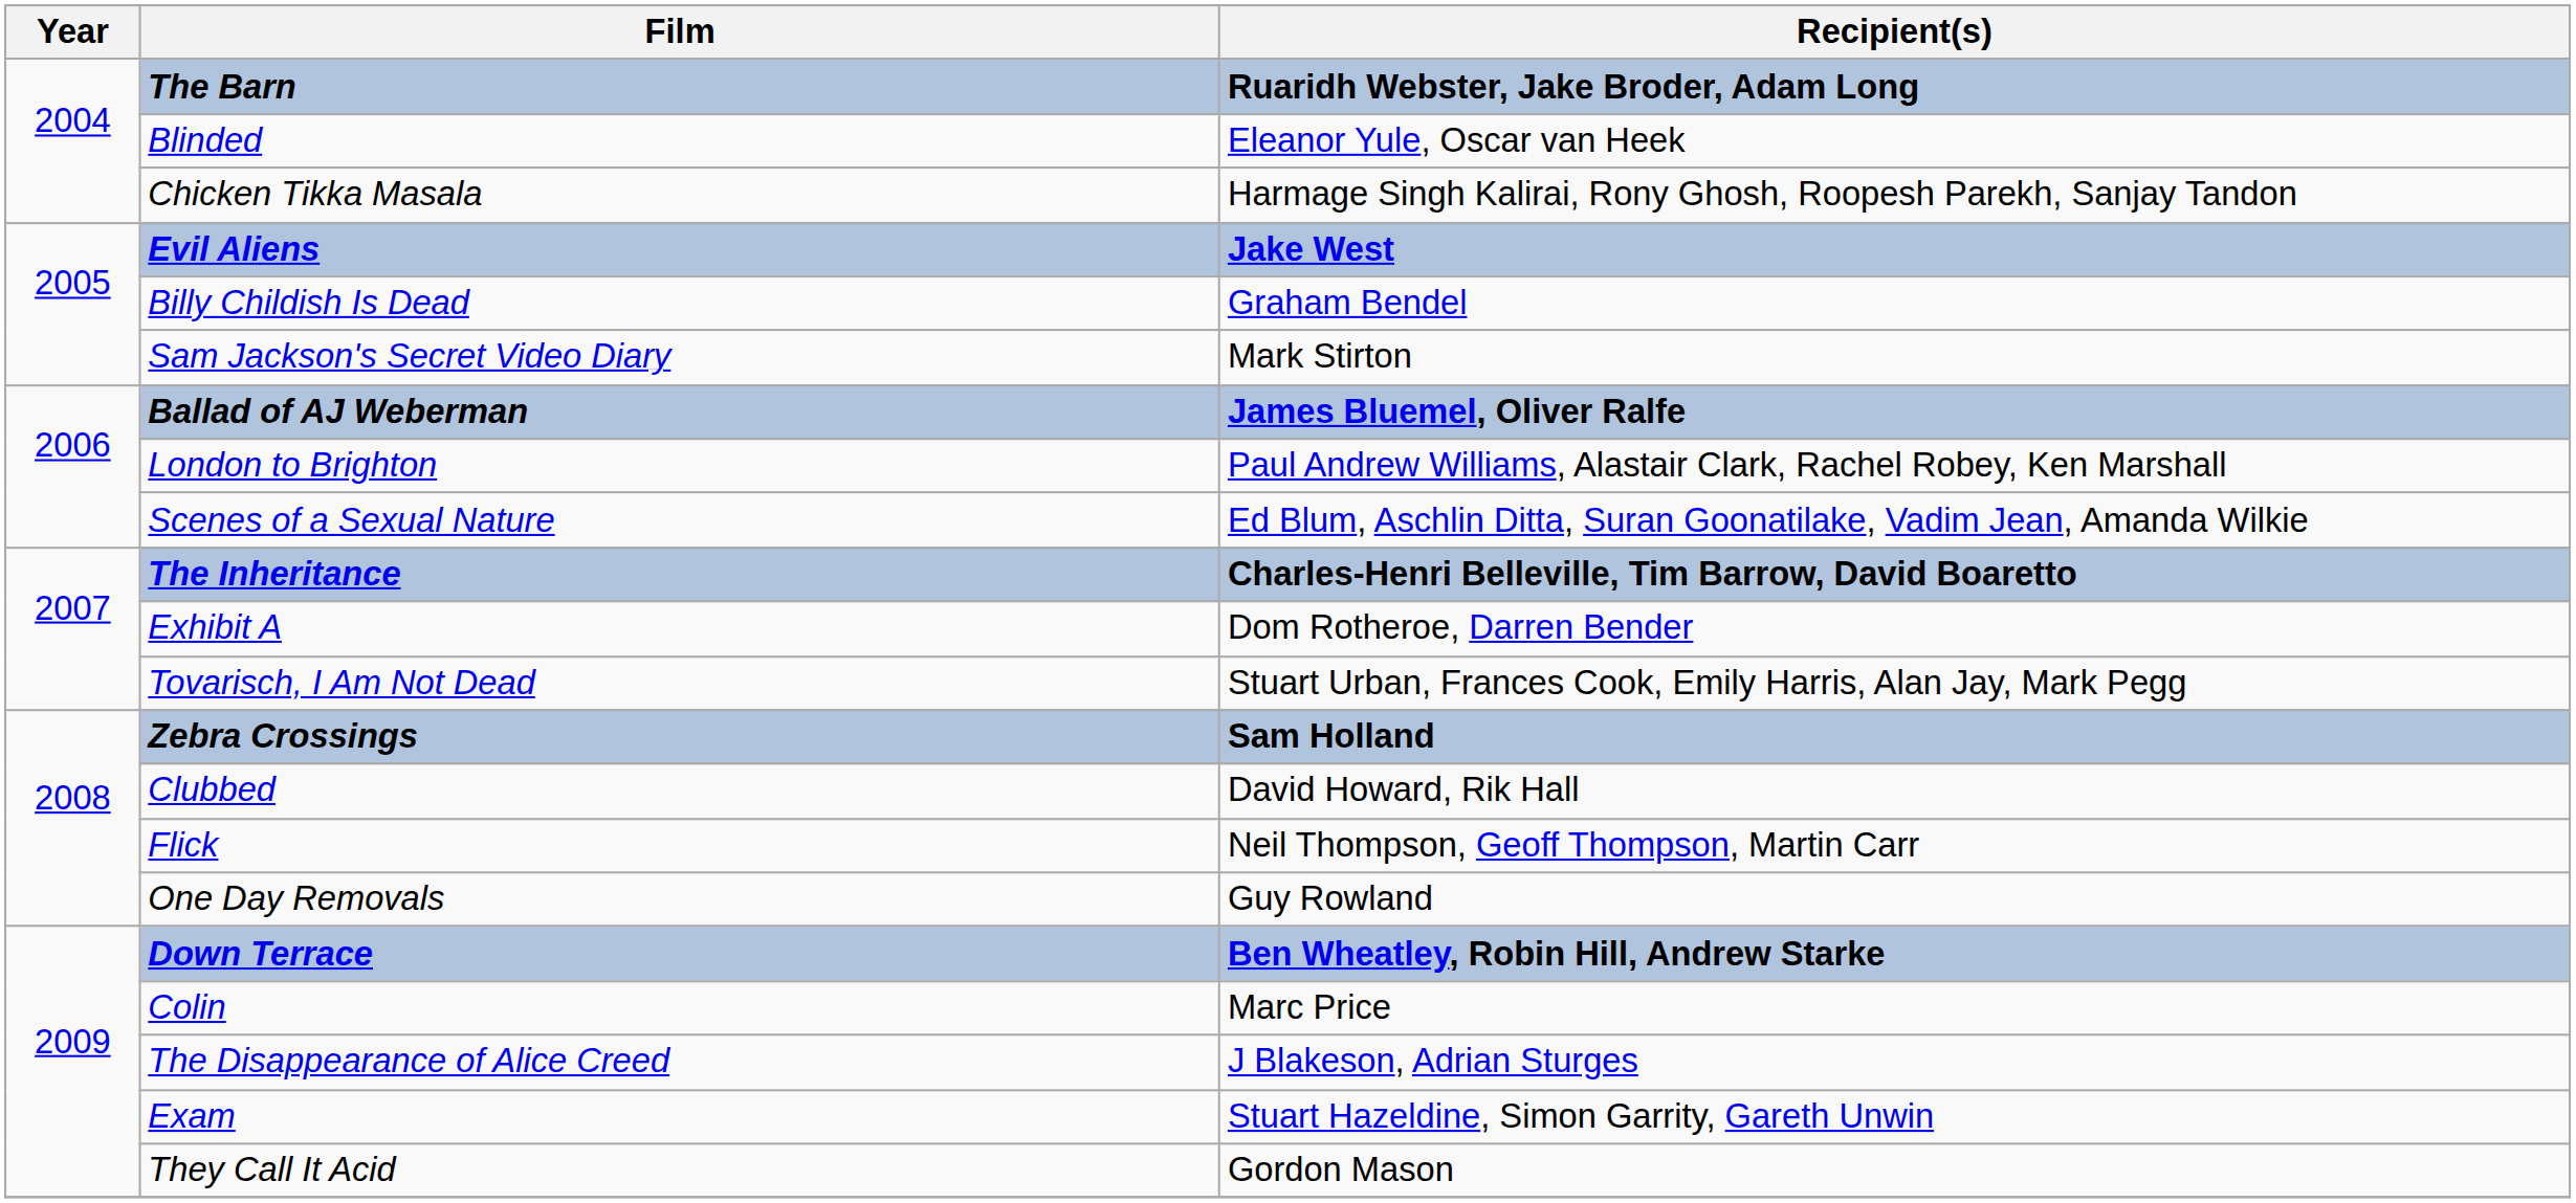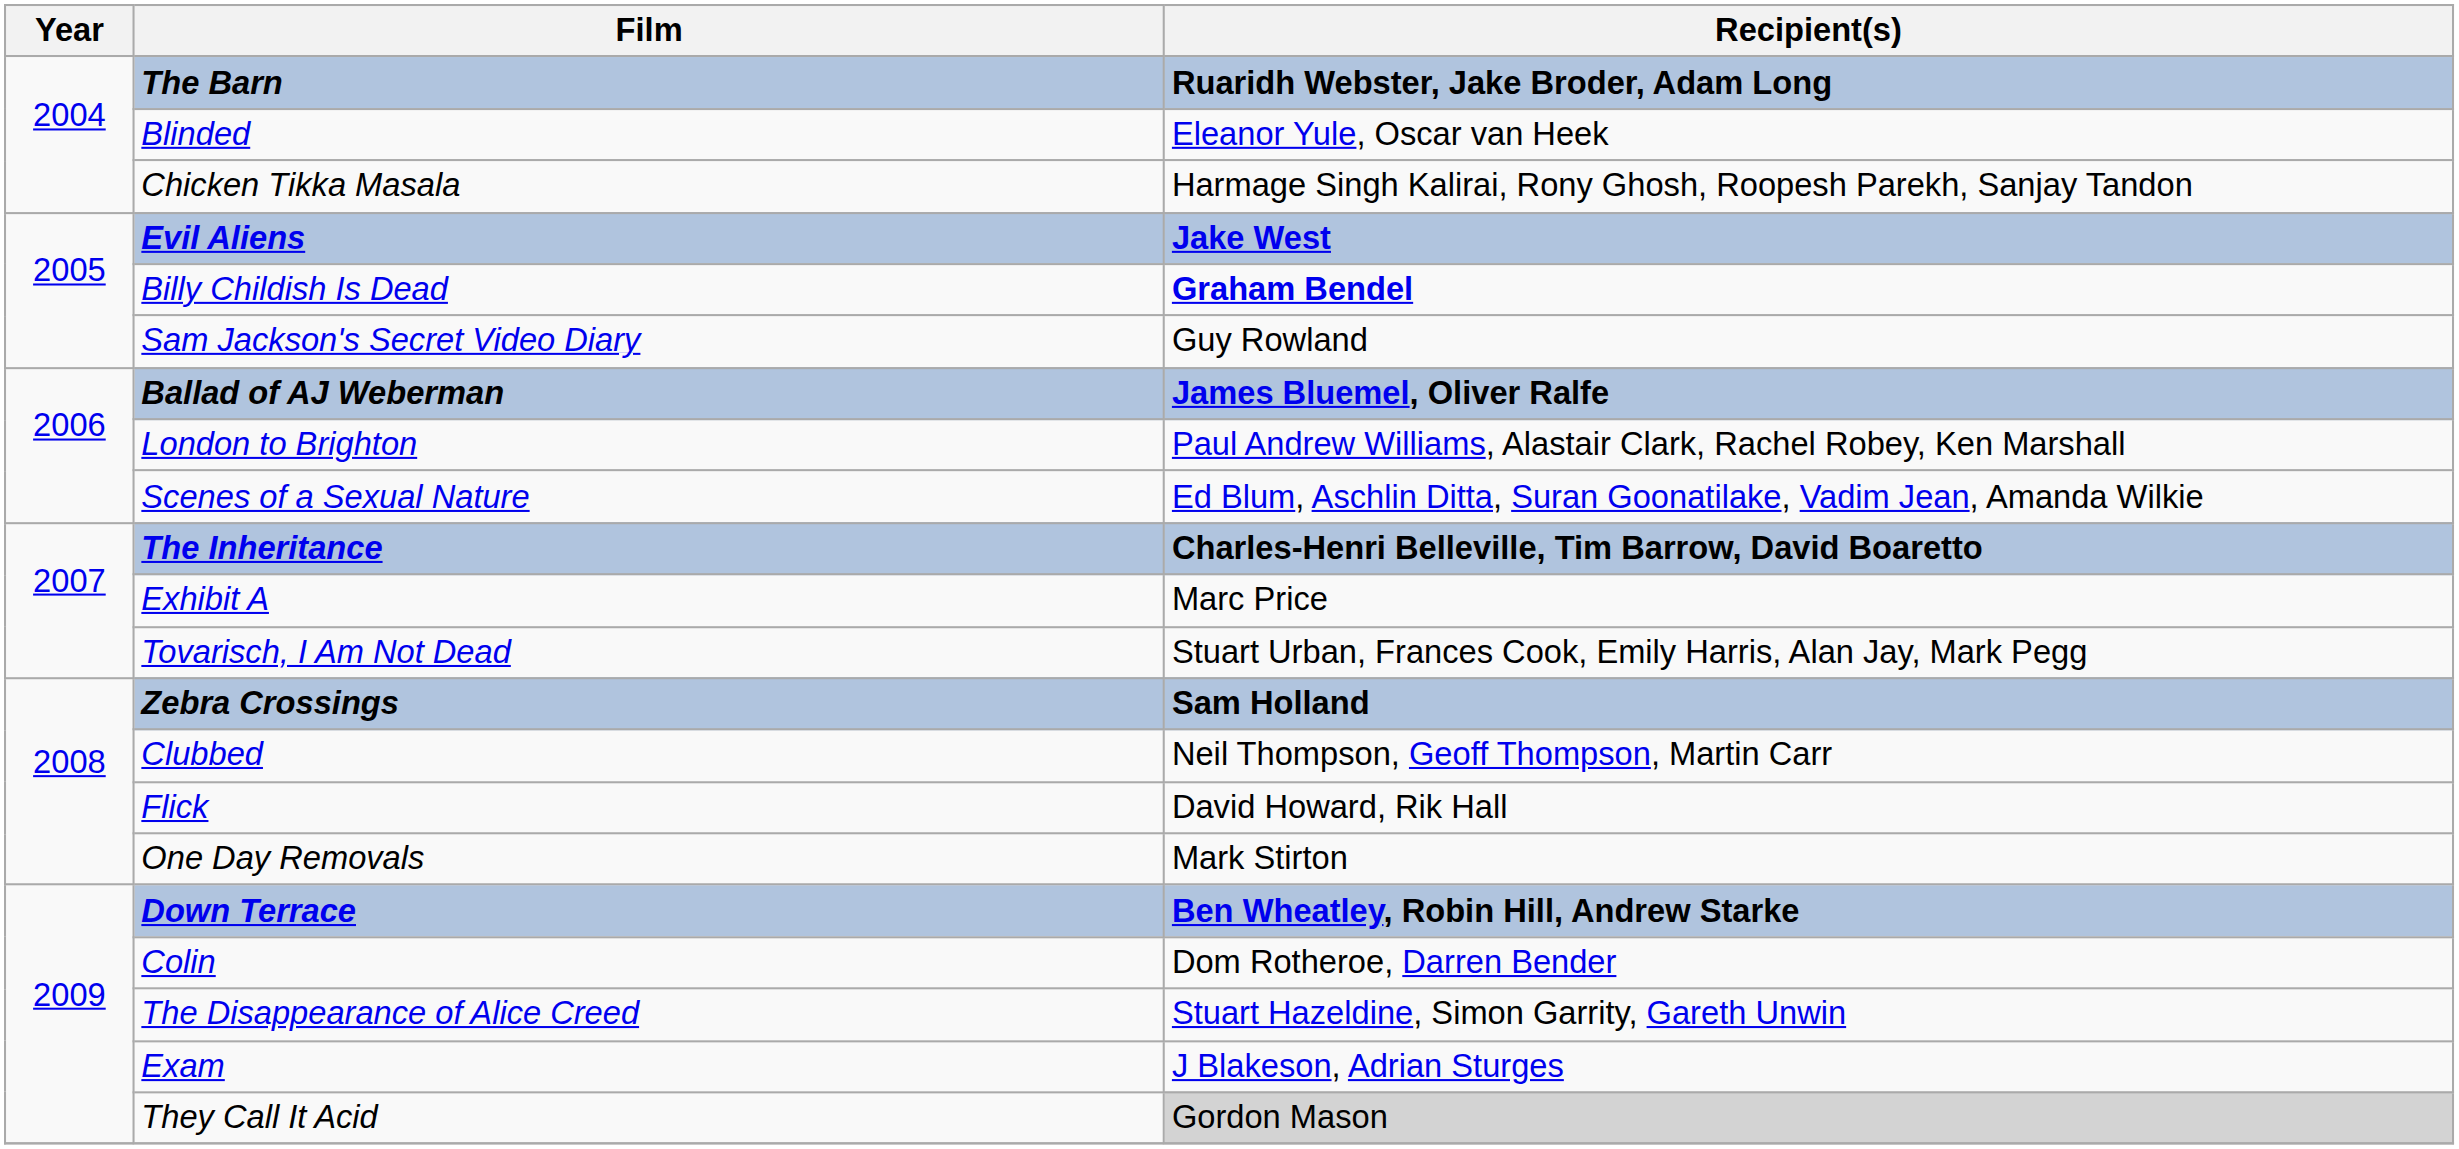Billy Childish Is Dead | Recipient(s): normal -> bold
Sam Jackson's Secret Video Diary | Recipient(s): Mark Stirton -> Guy Rowland
Exhibit A | Recipient(s): Dom Rotheroe, Darren Bender -> Marc Price
Clubbed | Recipient(s): David Howard, Rik Hall -> Neil Thompson, Geoff Thompson, Martin Carr
Flick | Recipient(s): Neil Thompson, Geoff Thompson, Martin Carr -> David Howard, Rik Hall
One Day Removals | Recipient(s): Guy Rowland -> Mark Stirton
Colin | Recipient(s): Marc Price -> Dom Rotheroe, Darren Bender
The Disappearance of Alice Creed | Recipient(s): J Blakeson, Adrian Sturges -> Stuart Hazeldine, Simon Garrity, Gareth Unwin
Exam | Recipient(s): Stuart Hazeldine, Simon Garrity, Gareth Unwin -> J Blakeson, Adrian Sturges
They Call It Acid | Recipient(s): no background -> lightgrey background
